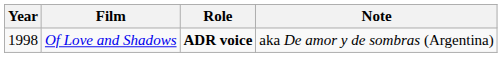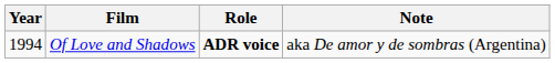Of Love and Shadows | Year: 1998 -> 1994
